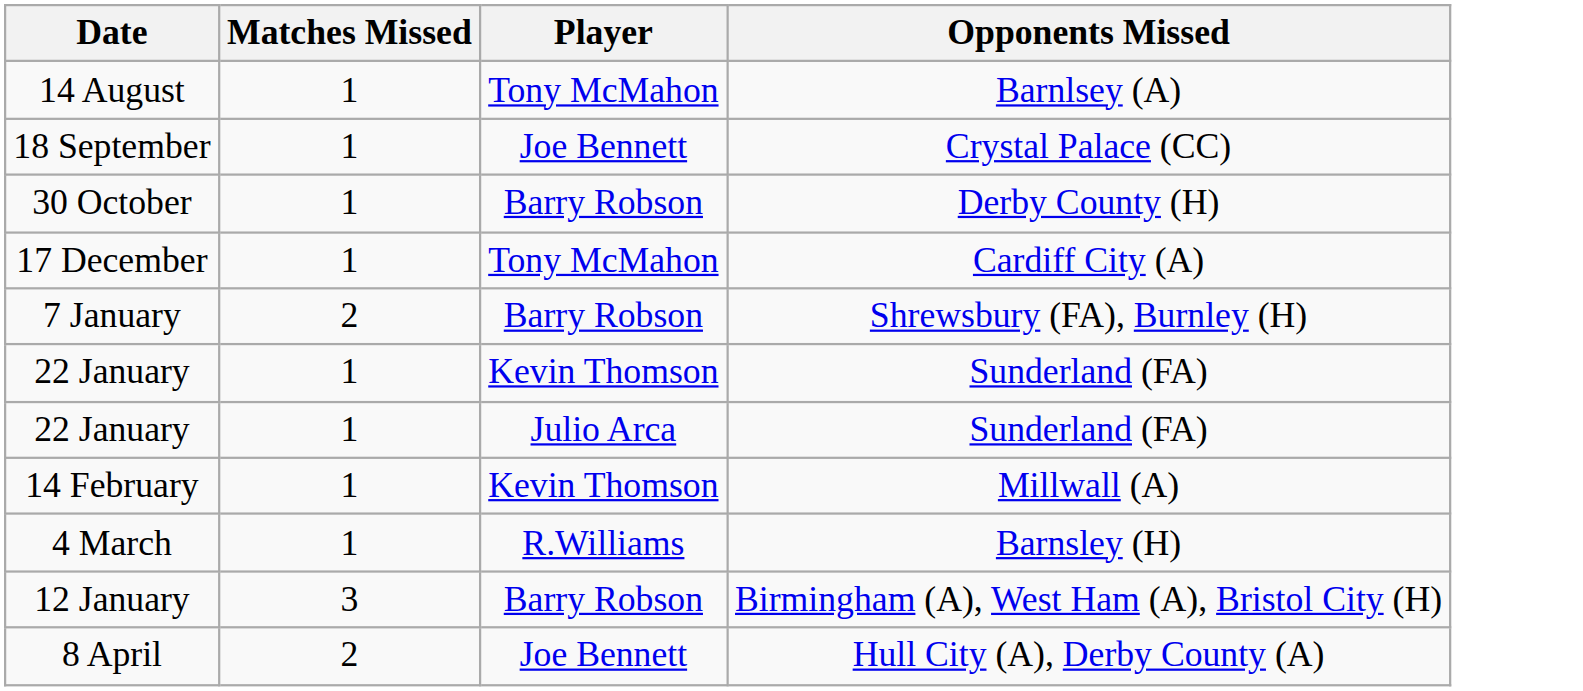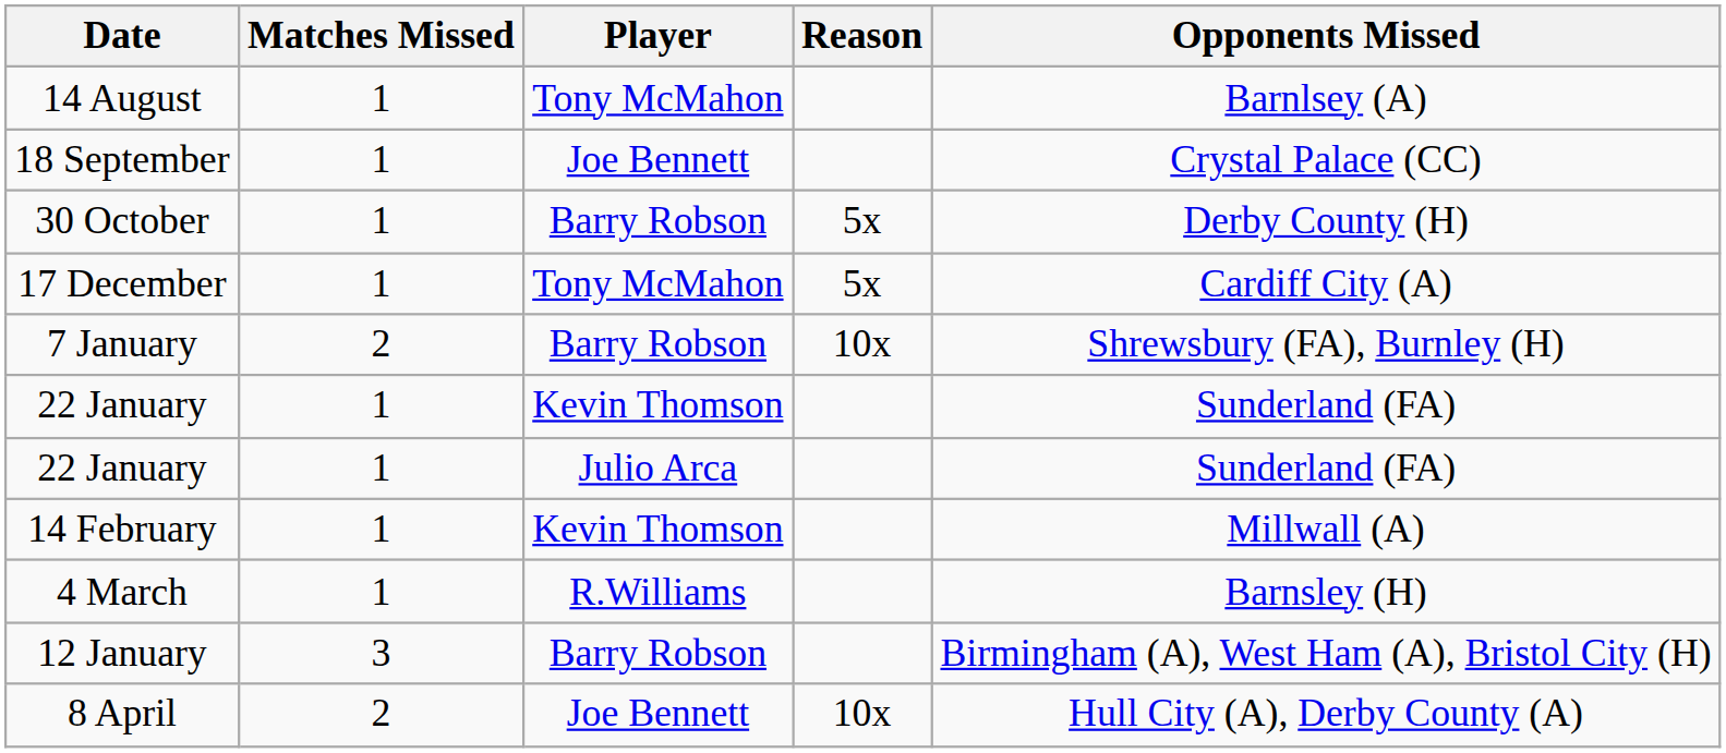+ column: Reason | 5x | 5x | 10x | 10x
